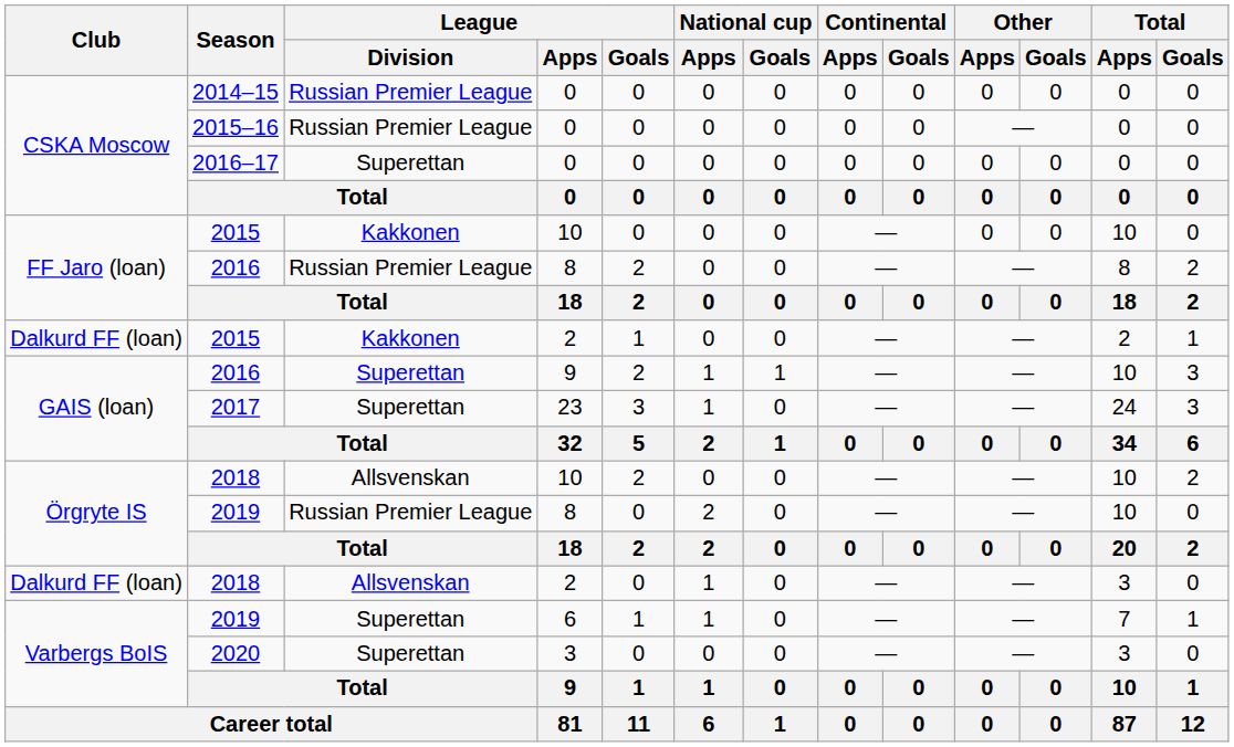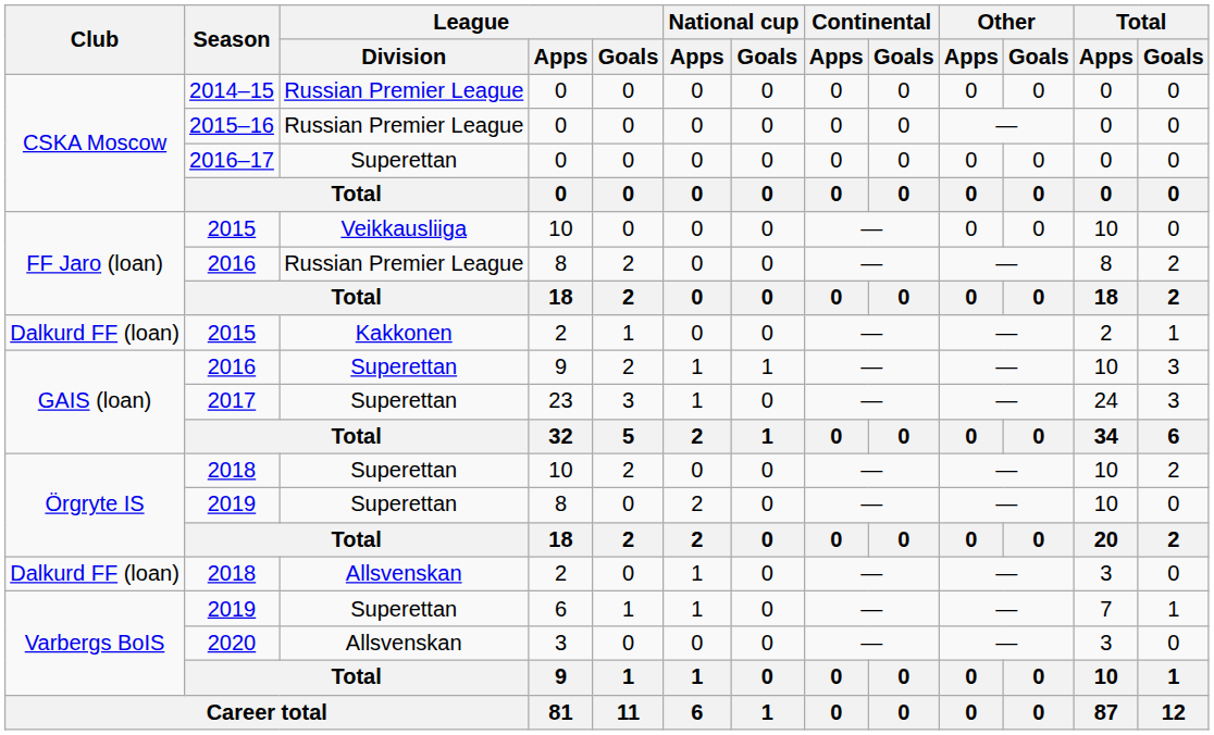2015 / 10 | League / Division: Kakkonen -> Veikkausliiga
2018 / 10 | League / Division: Allsvenskan -> Superettan
2019 / 8 | League / Division: Russian Premier League -> Superettan
2020 | League / Division: Superettan -> Allsvenskan
